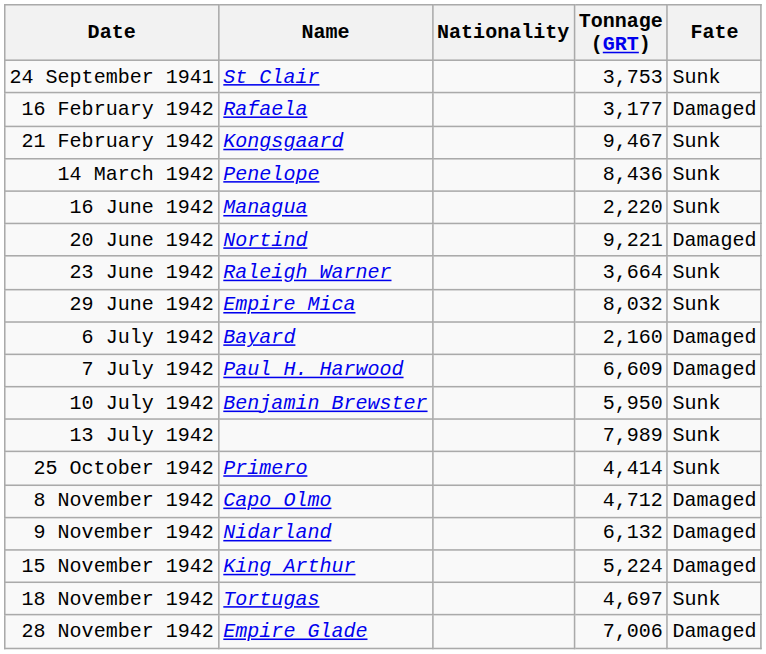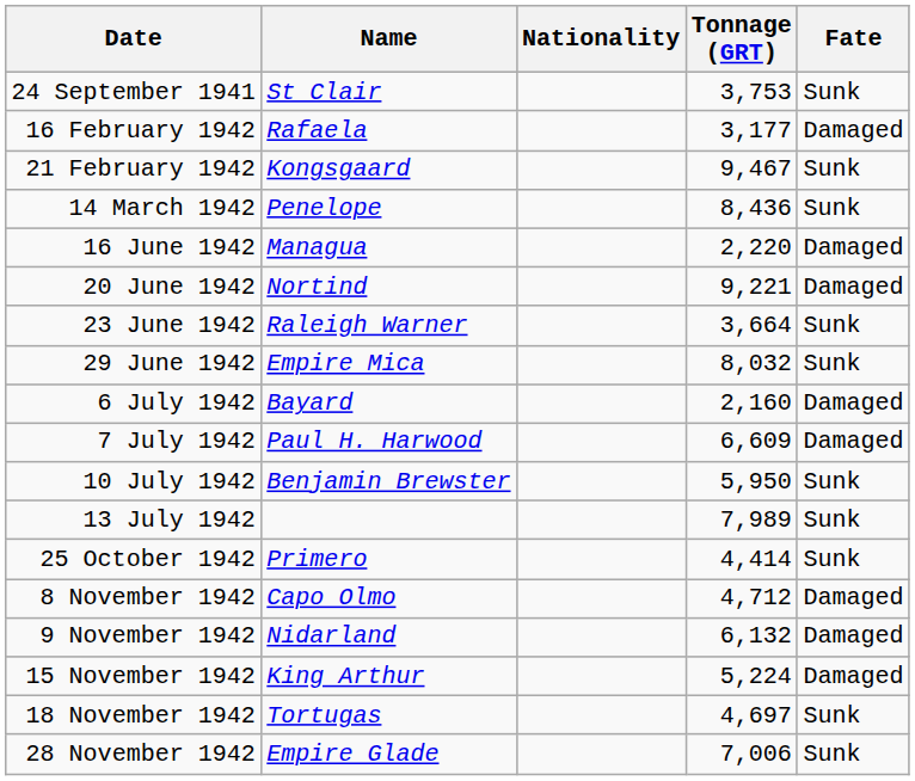16 June 1942 | Fate: Sunk -> Damaged
28 November 1942 | Fate: Damaged -> Sunk
